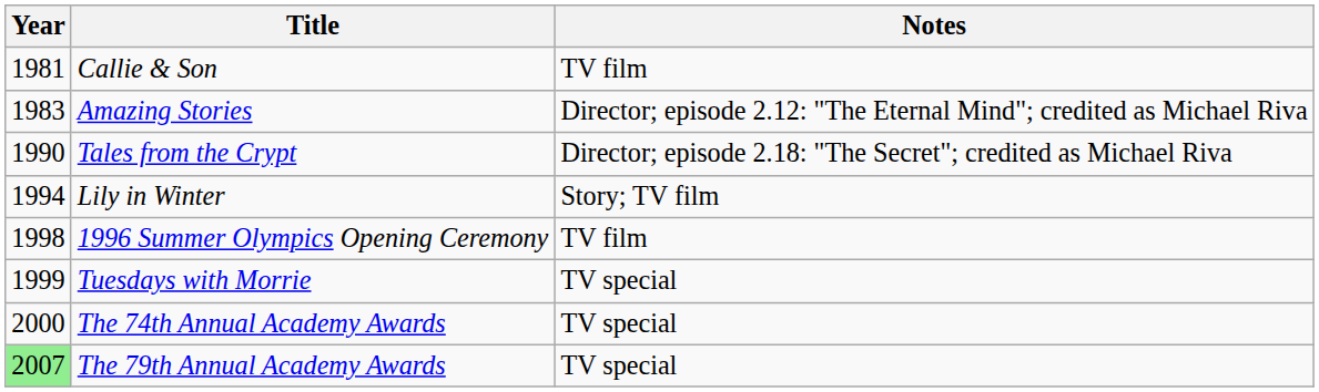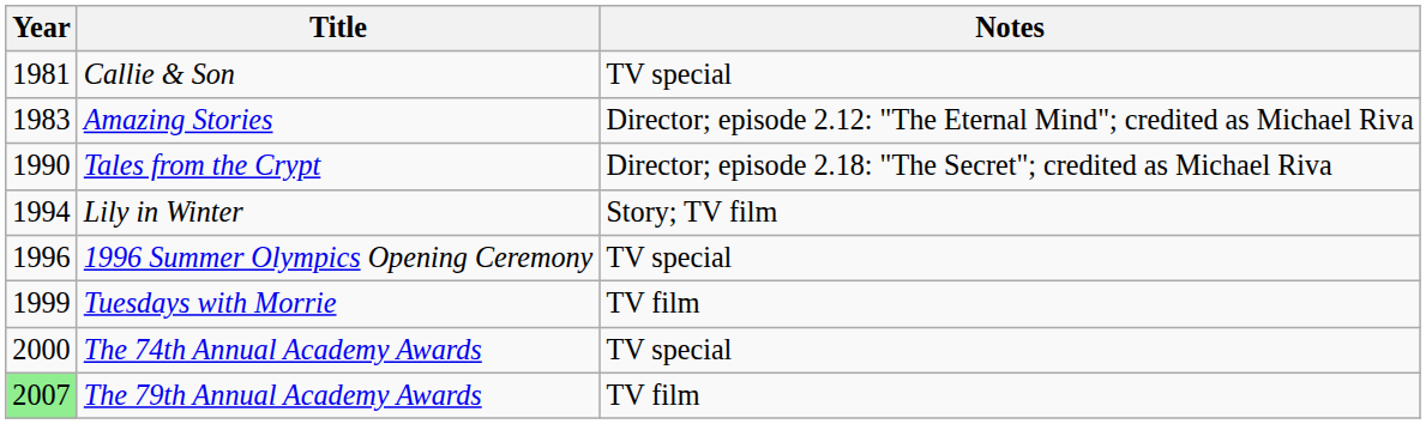Callie & Son | Notes: TV film -> TV special
1996 Summer Olympics Opening Ceremony | Year: 1998 -> 1996
1996 Summer Olympics Opening Ceremony | Notes: TV film -> TV special
Tuesdays with Morrie | Notes: TV special -> TV film
The 79th Annual Academy Awards | Notes: TV special -> TV film
